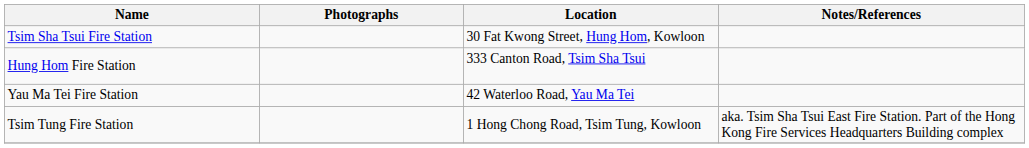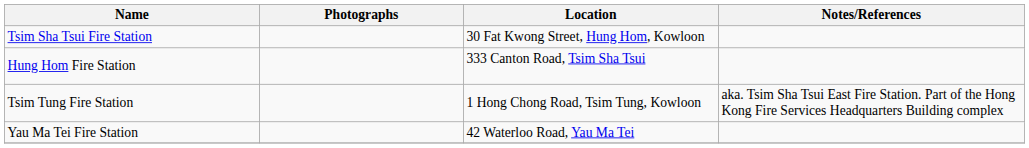rows swapped: Tsim Tung Fire Station <-> Yau Ma Tei Fire Station
